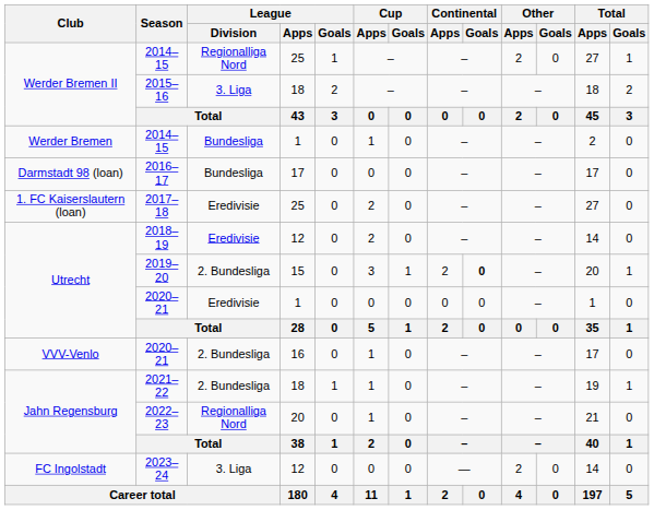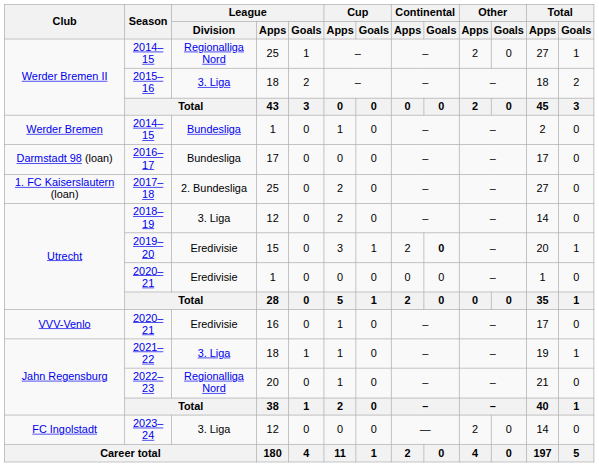2017–18 | League / Division: Eredivisie -> 2. Bundesliga
2018–19 | League / Division: Eredivisie -> 3. Liga
2019–20 | League / Division: 2. Bundesliga -> Eredivisie
VVV-Venlo / 2020–21 | League / Division: 2. Bundesliga -> Eredivisie
2021–22 | League / Division: 2. Bundesliga -> 3. Liga
